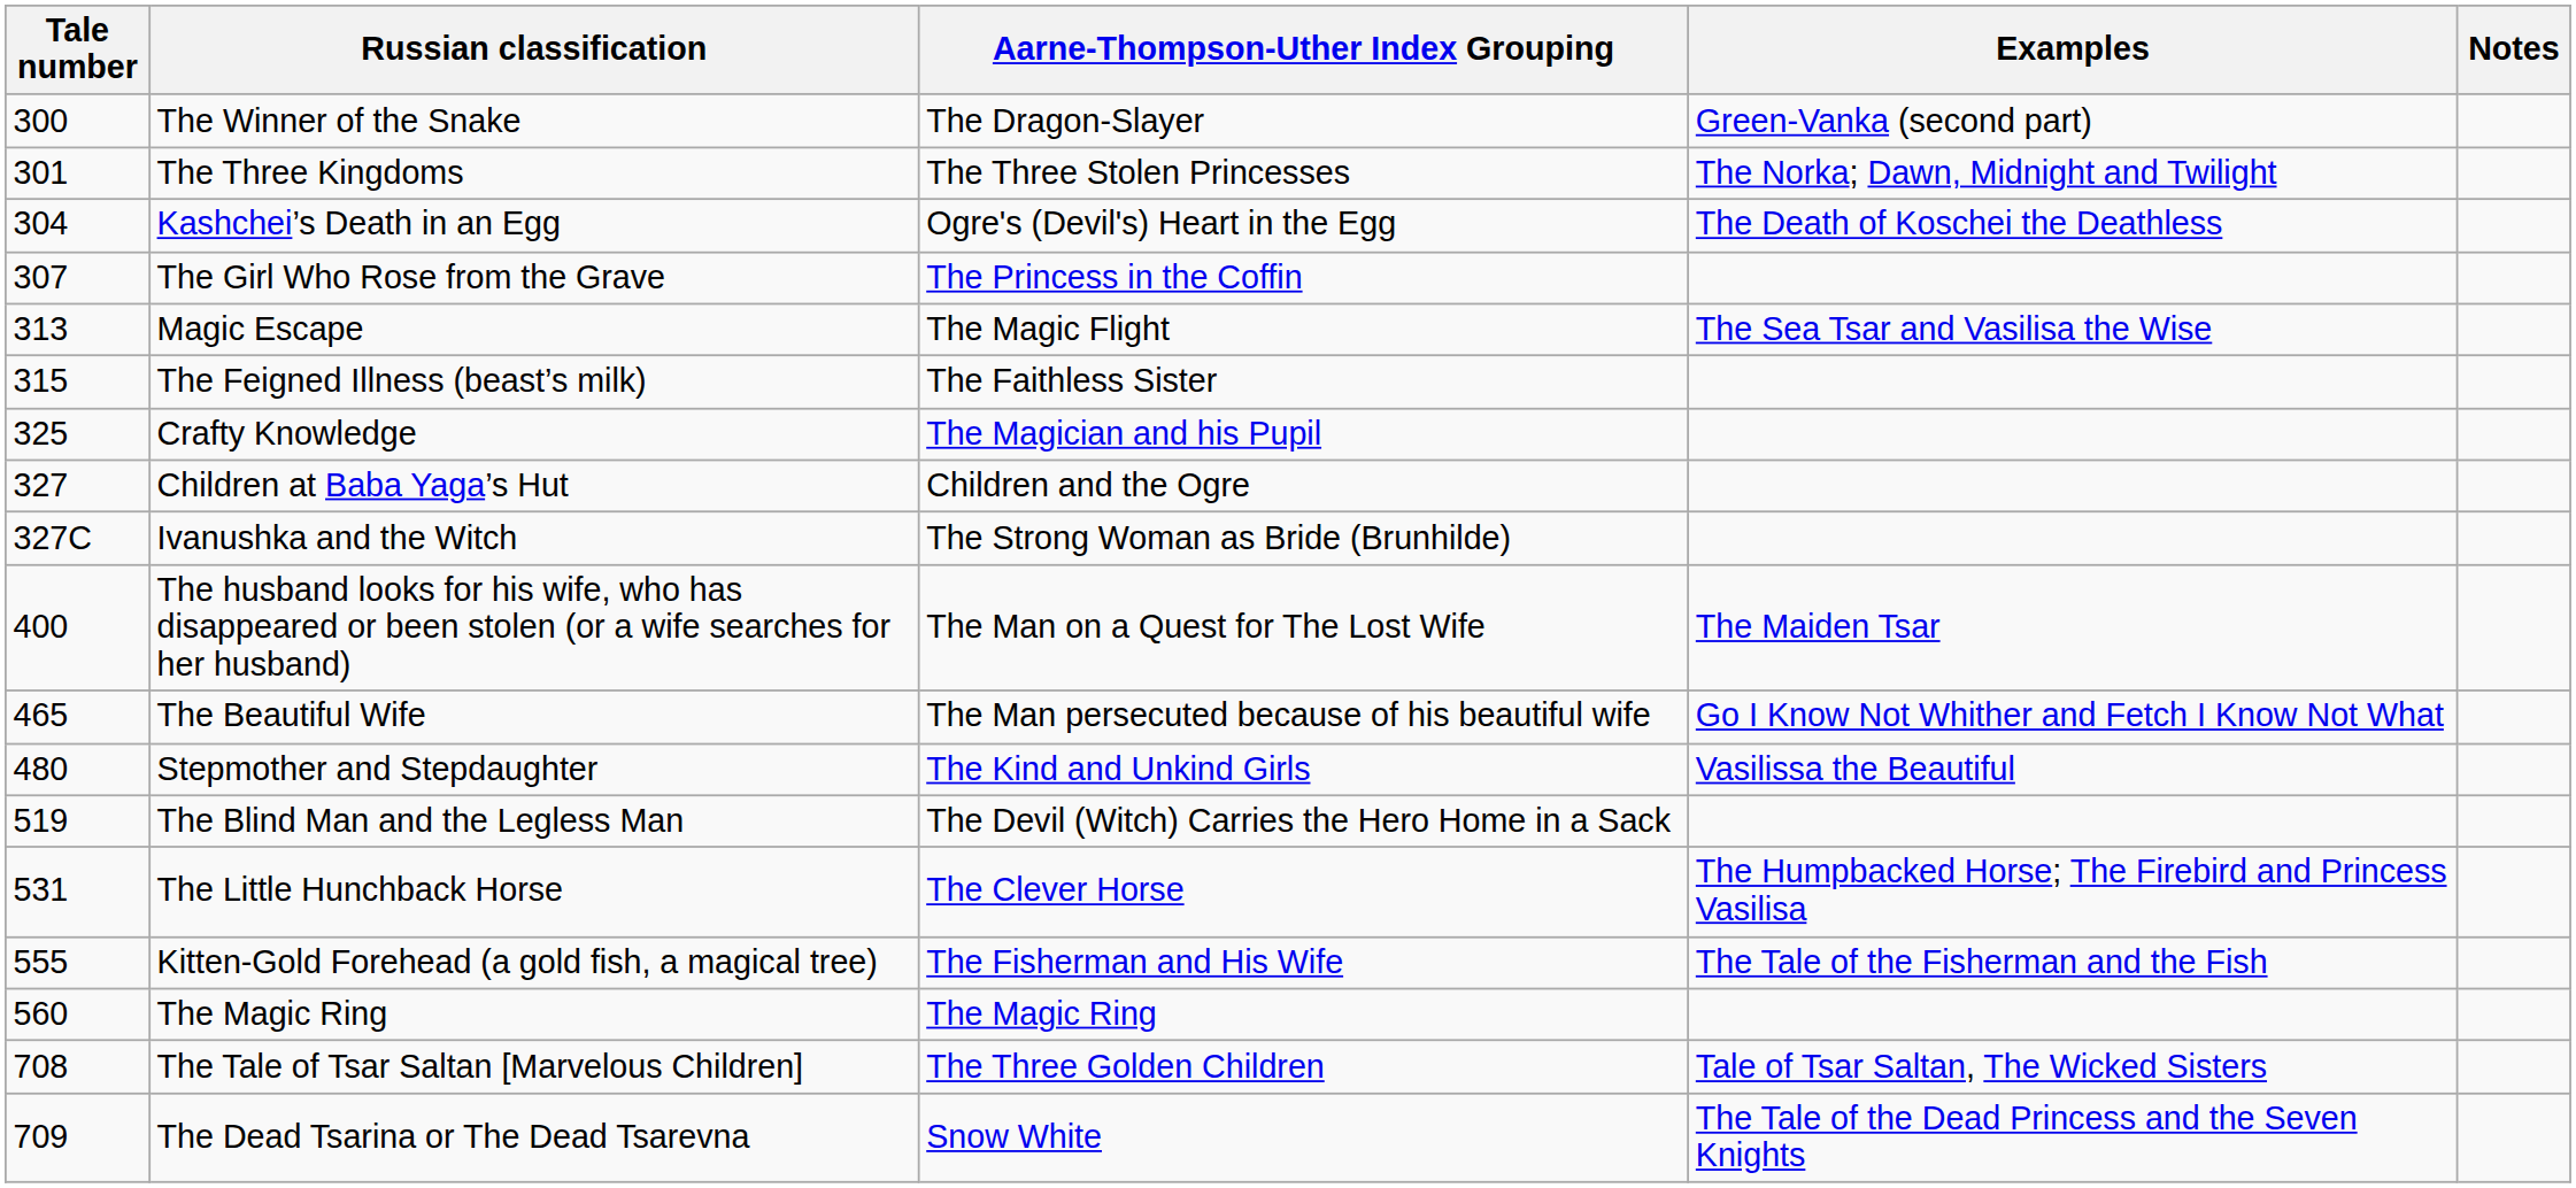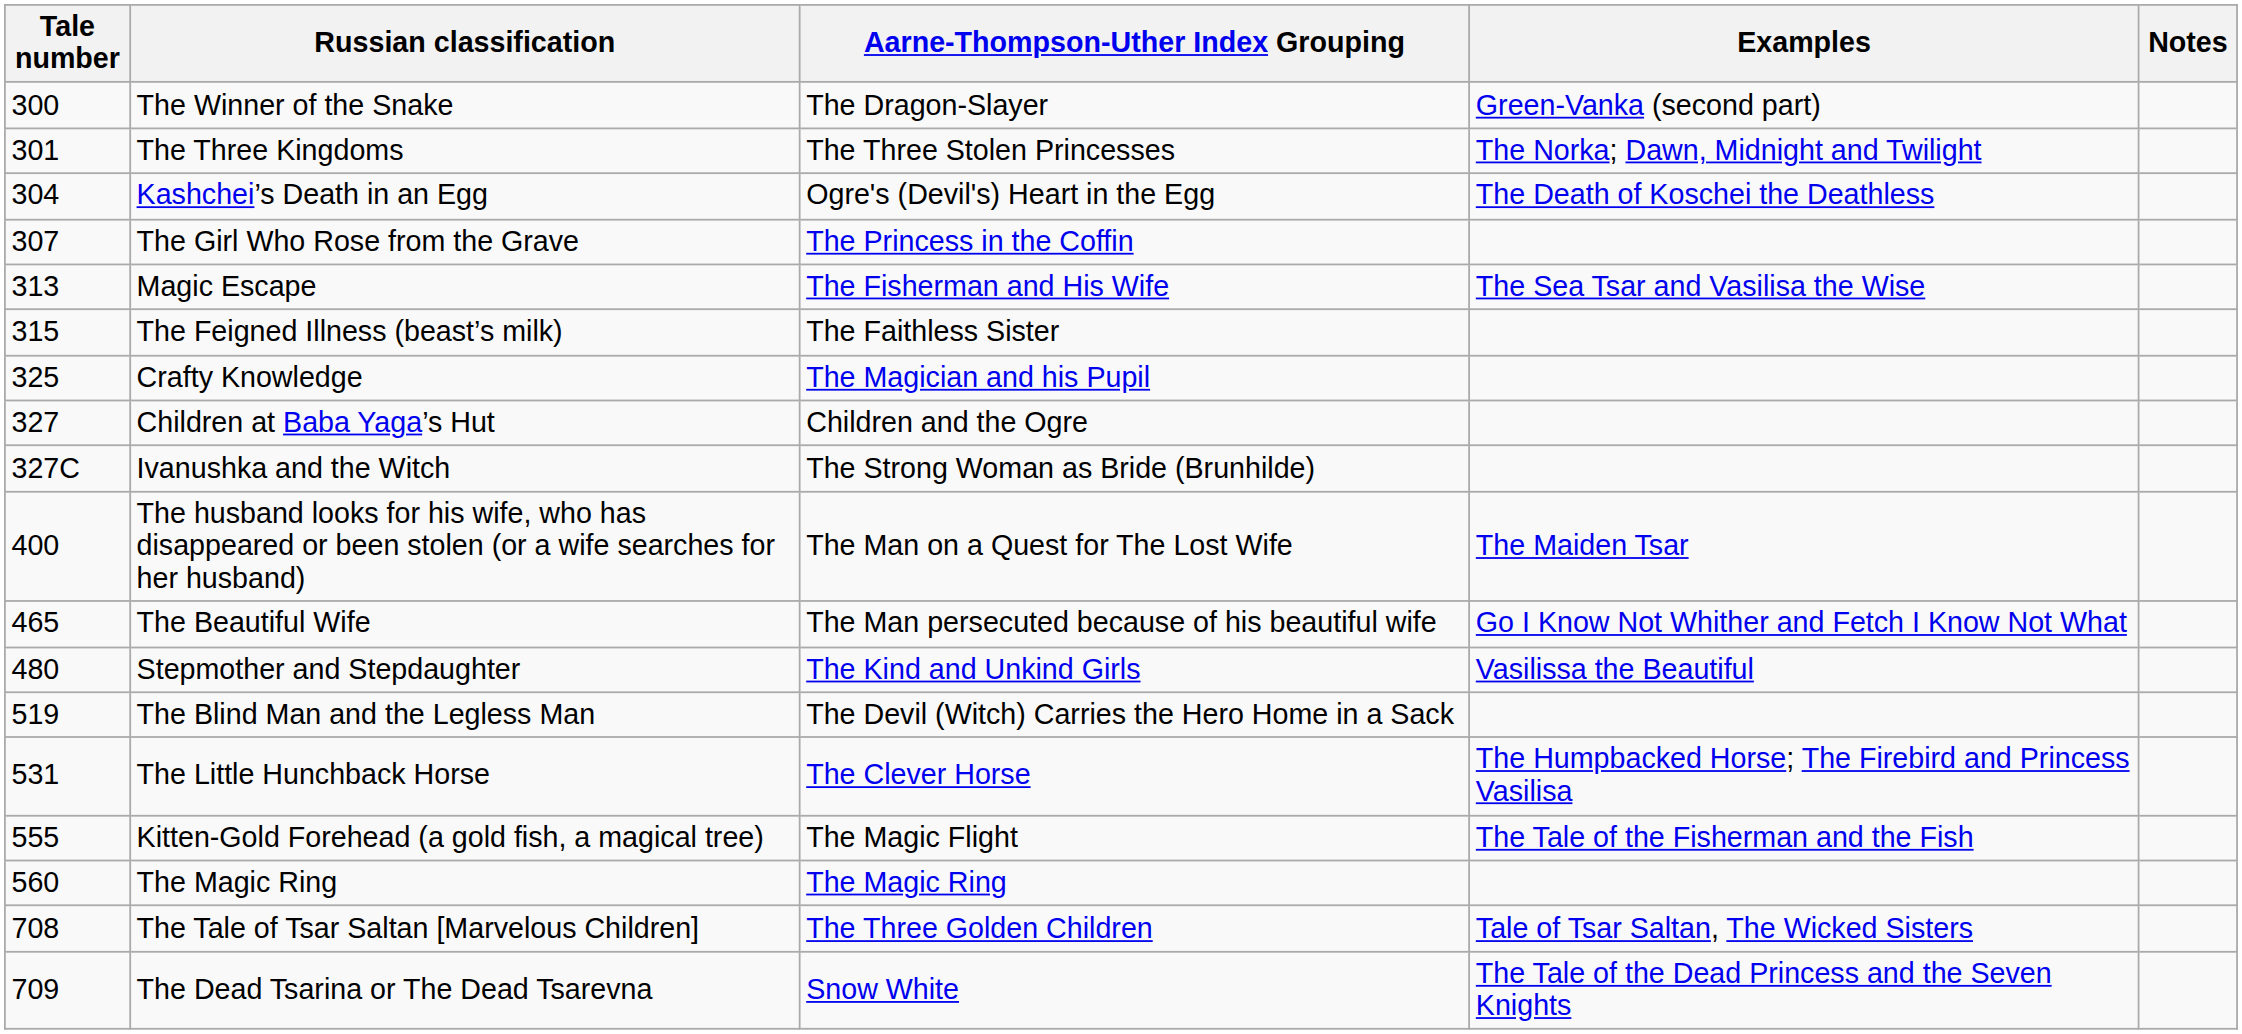Magic Escape | Aarne-Thompson-Uther Index Grouping: The Magic Flight -> The Fisherman and His Wife
Kitten-Gold Forehead (a gold fish, a magical tree) | Aarne-Thompson-Uther Index Grouping: The Fisherman and His Wife -> The Magic Flight
